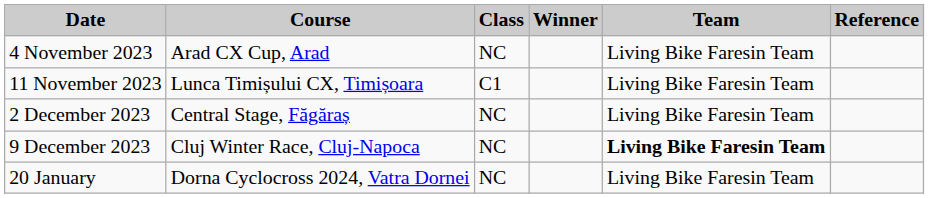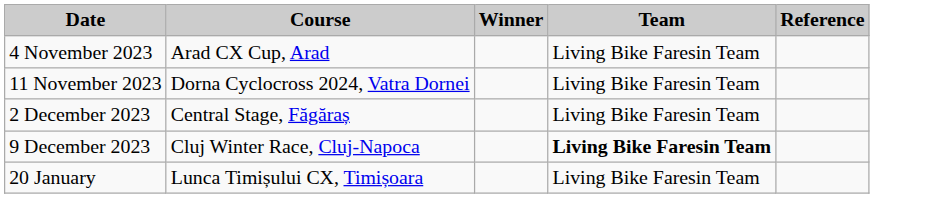- column: Class | NC | C1 | NC | NC | NC
11 November 2023 | Course: Lunca Timișului CX, Timișoara -> Dorna Cyclocross 2024, Vatra Dornei
20 January | Course: Dorna Cyclocross 2024, Vatra Dornei -> Lunca Timișului CX, Timișoara
